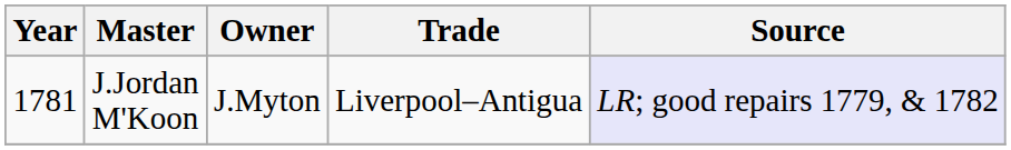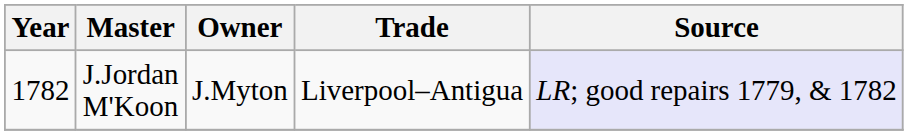J.Jordan M'Koon | Year: 1781 -> 1782
